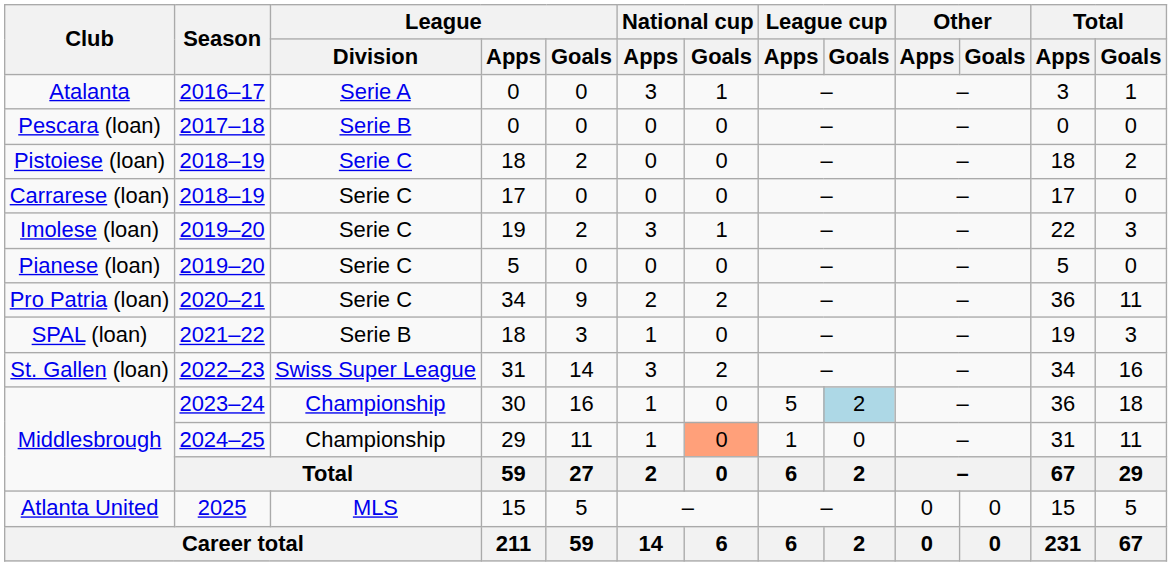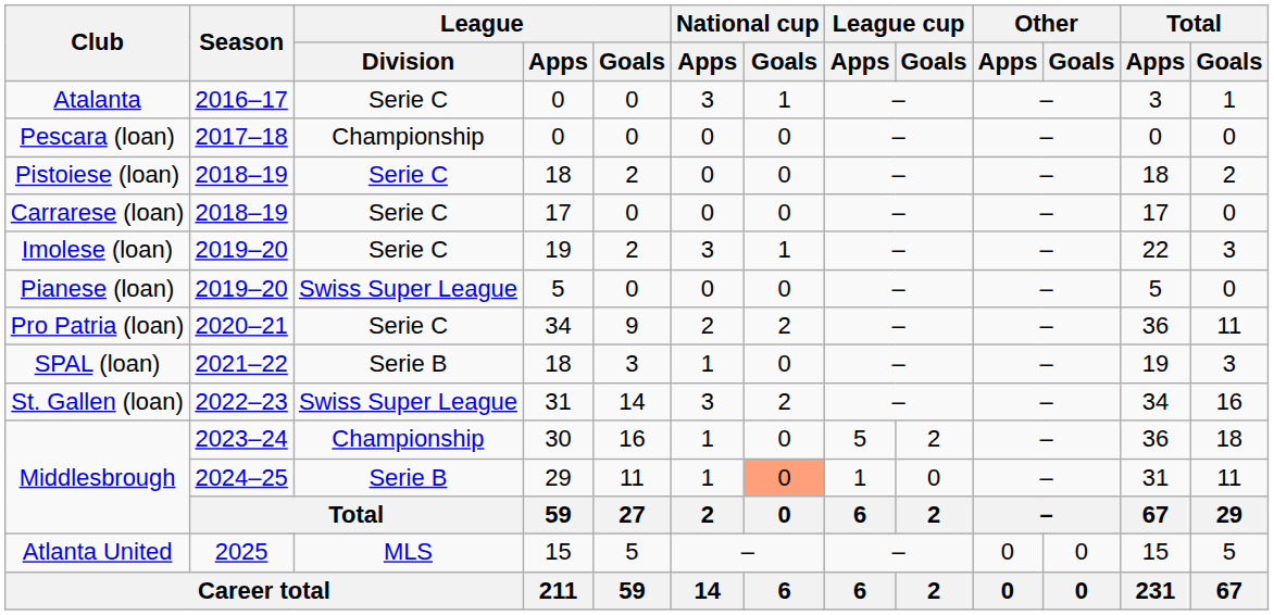Atalanta | League / Division: Serie A -> Serie C
Pescara (loan) | League / Division: Serie B -> Championship
Pianese (loan) | League / Division: Serie C -> Swiss Super League
Middlesbrough / 2023–24 | League cup / Goals: lightblue background -> no background
Middlesbrough / 2024–25 | League / Division: Championship -> Serie B
